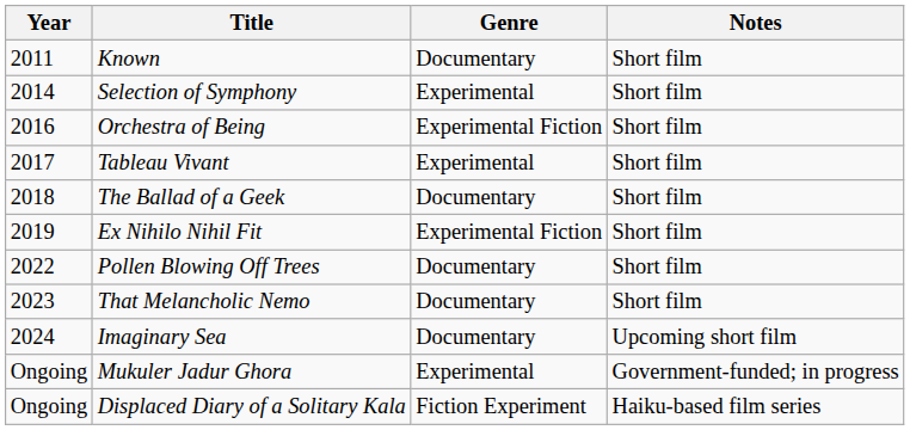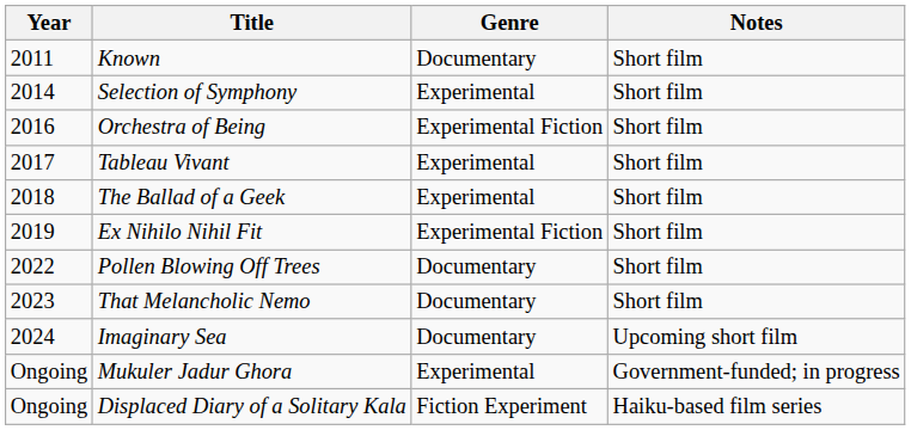The Ballad of a Geek | Genre: Documentary -> Experimental
